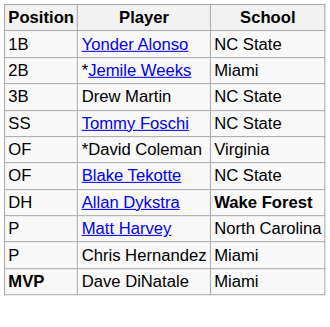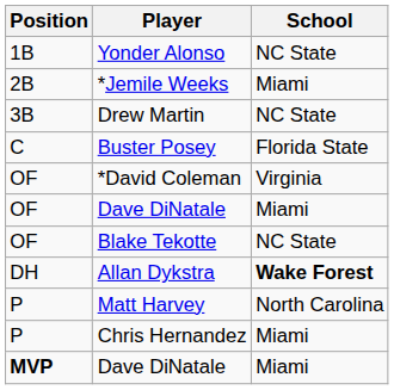- row: SS | Tommy Foschi | NC State
+ row: C | Buster Posey | Florida State
+ row: OF | Dave DiNatale | Miami
